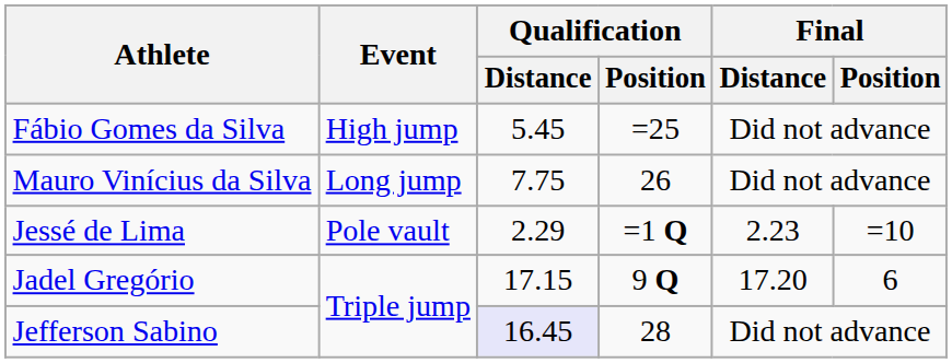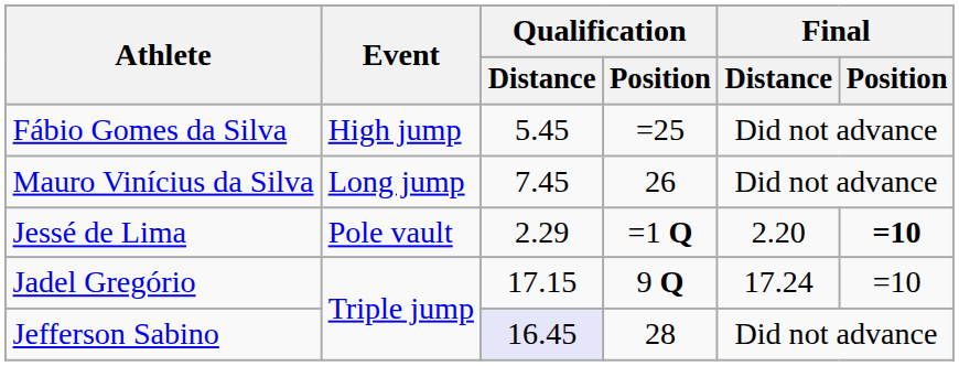Mauro Vinícius da Silva | Qualification / Distance: 7.75 -> 7.45
Jessé de Lima | Final / Distance: 2.23 -> 2.20
Jessé de Lima | Final / Position: normal -> bold
Jadel Gregório | Final / Distance: 17.20 -> 17.24
Jadel Gregório | Final / Position: 6 -> =10
